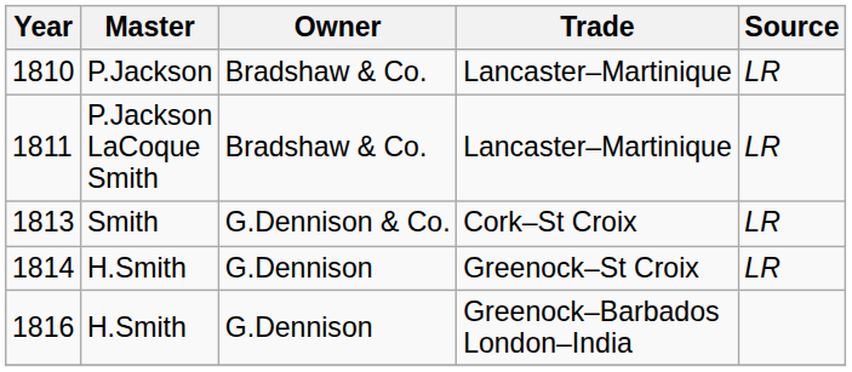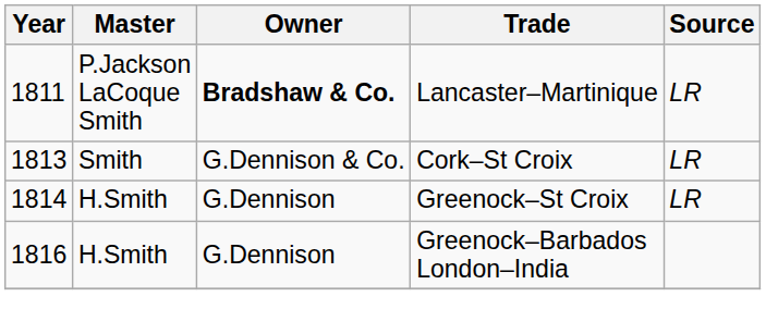- row: 1810 | P.Jackson | Bradshaw & Co. | Lancaster–Martinique | LR
1811 | Owner: normal -> bold
